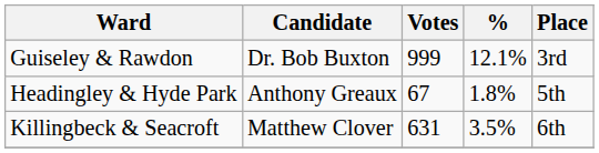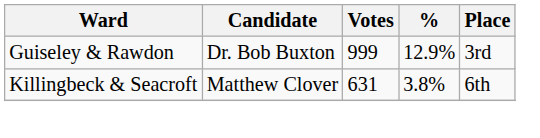Guiseley & Rawdon | %: 12.1% -> 12.9%
- row: Headingley & Hyde Park | Anthony Greaux | 67 | 1.8% | 5th
Killingbeck & Seacroft | %: 3.5% -> 3.8%
